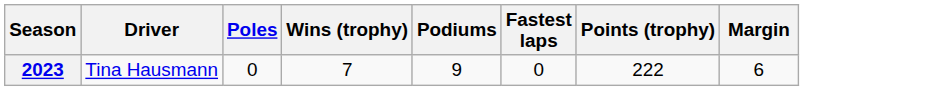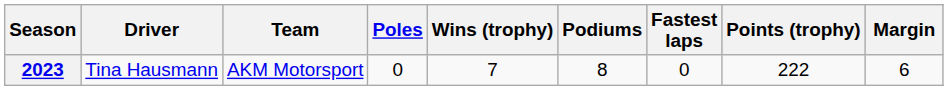+ column: Team | AKM Motorsport
2023 | Podiums: 9 -> 8
